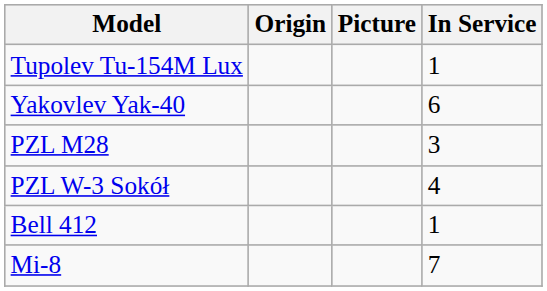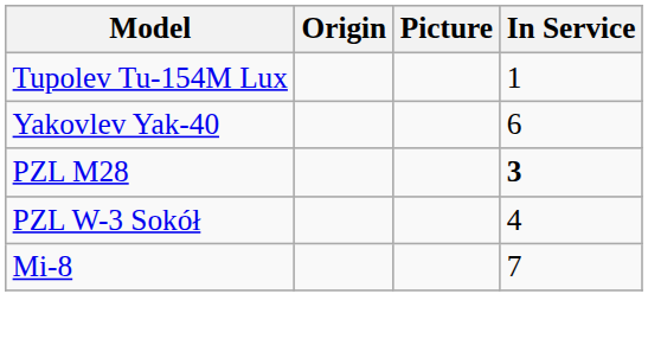PZL M28 | In Service: normal -> bold
- row: Bell 412 | 1
